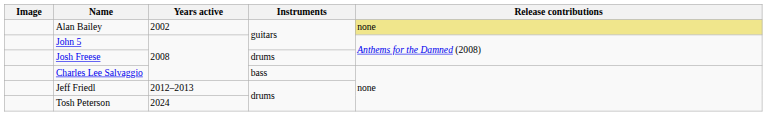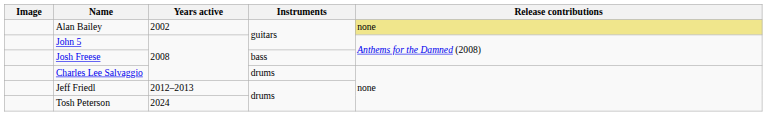Josh Freese | Instruments: drums -> bass
Charles Lee Salvaggio | Instruments: bass -> drums
